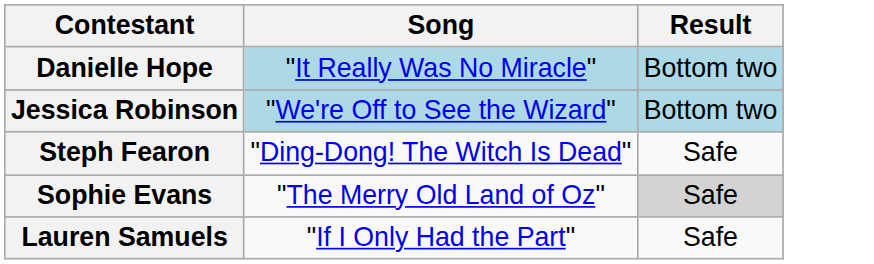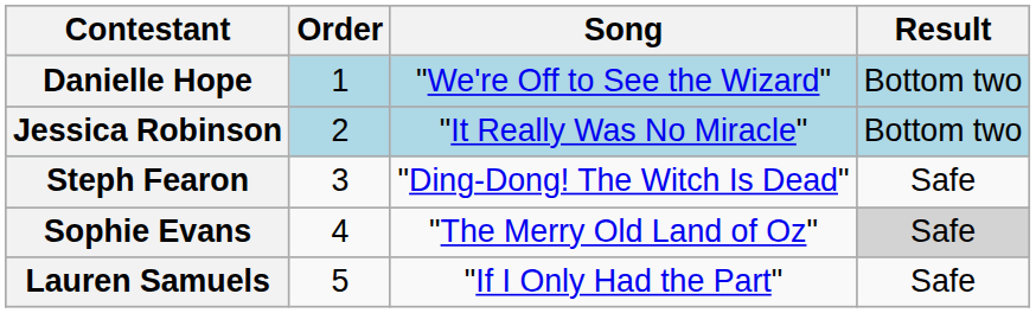+ column: Order | 1 | 2 | 3 | 4 | 5
Danielle Hope | Song: "It Really Was No Miracle" -> "We're Off to See the Wizard"
Jessica Robinson | Song: "We're Off to See the Wizard" -> "It Really Was No Miracle"
